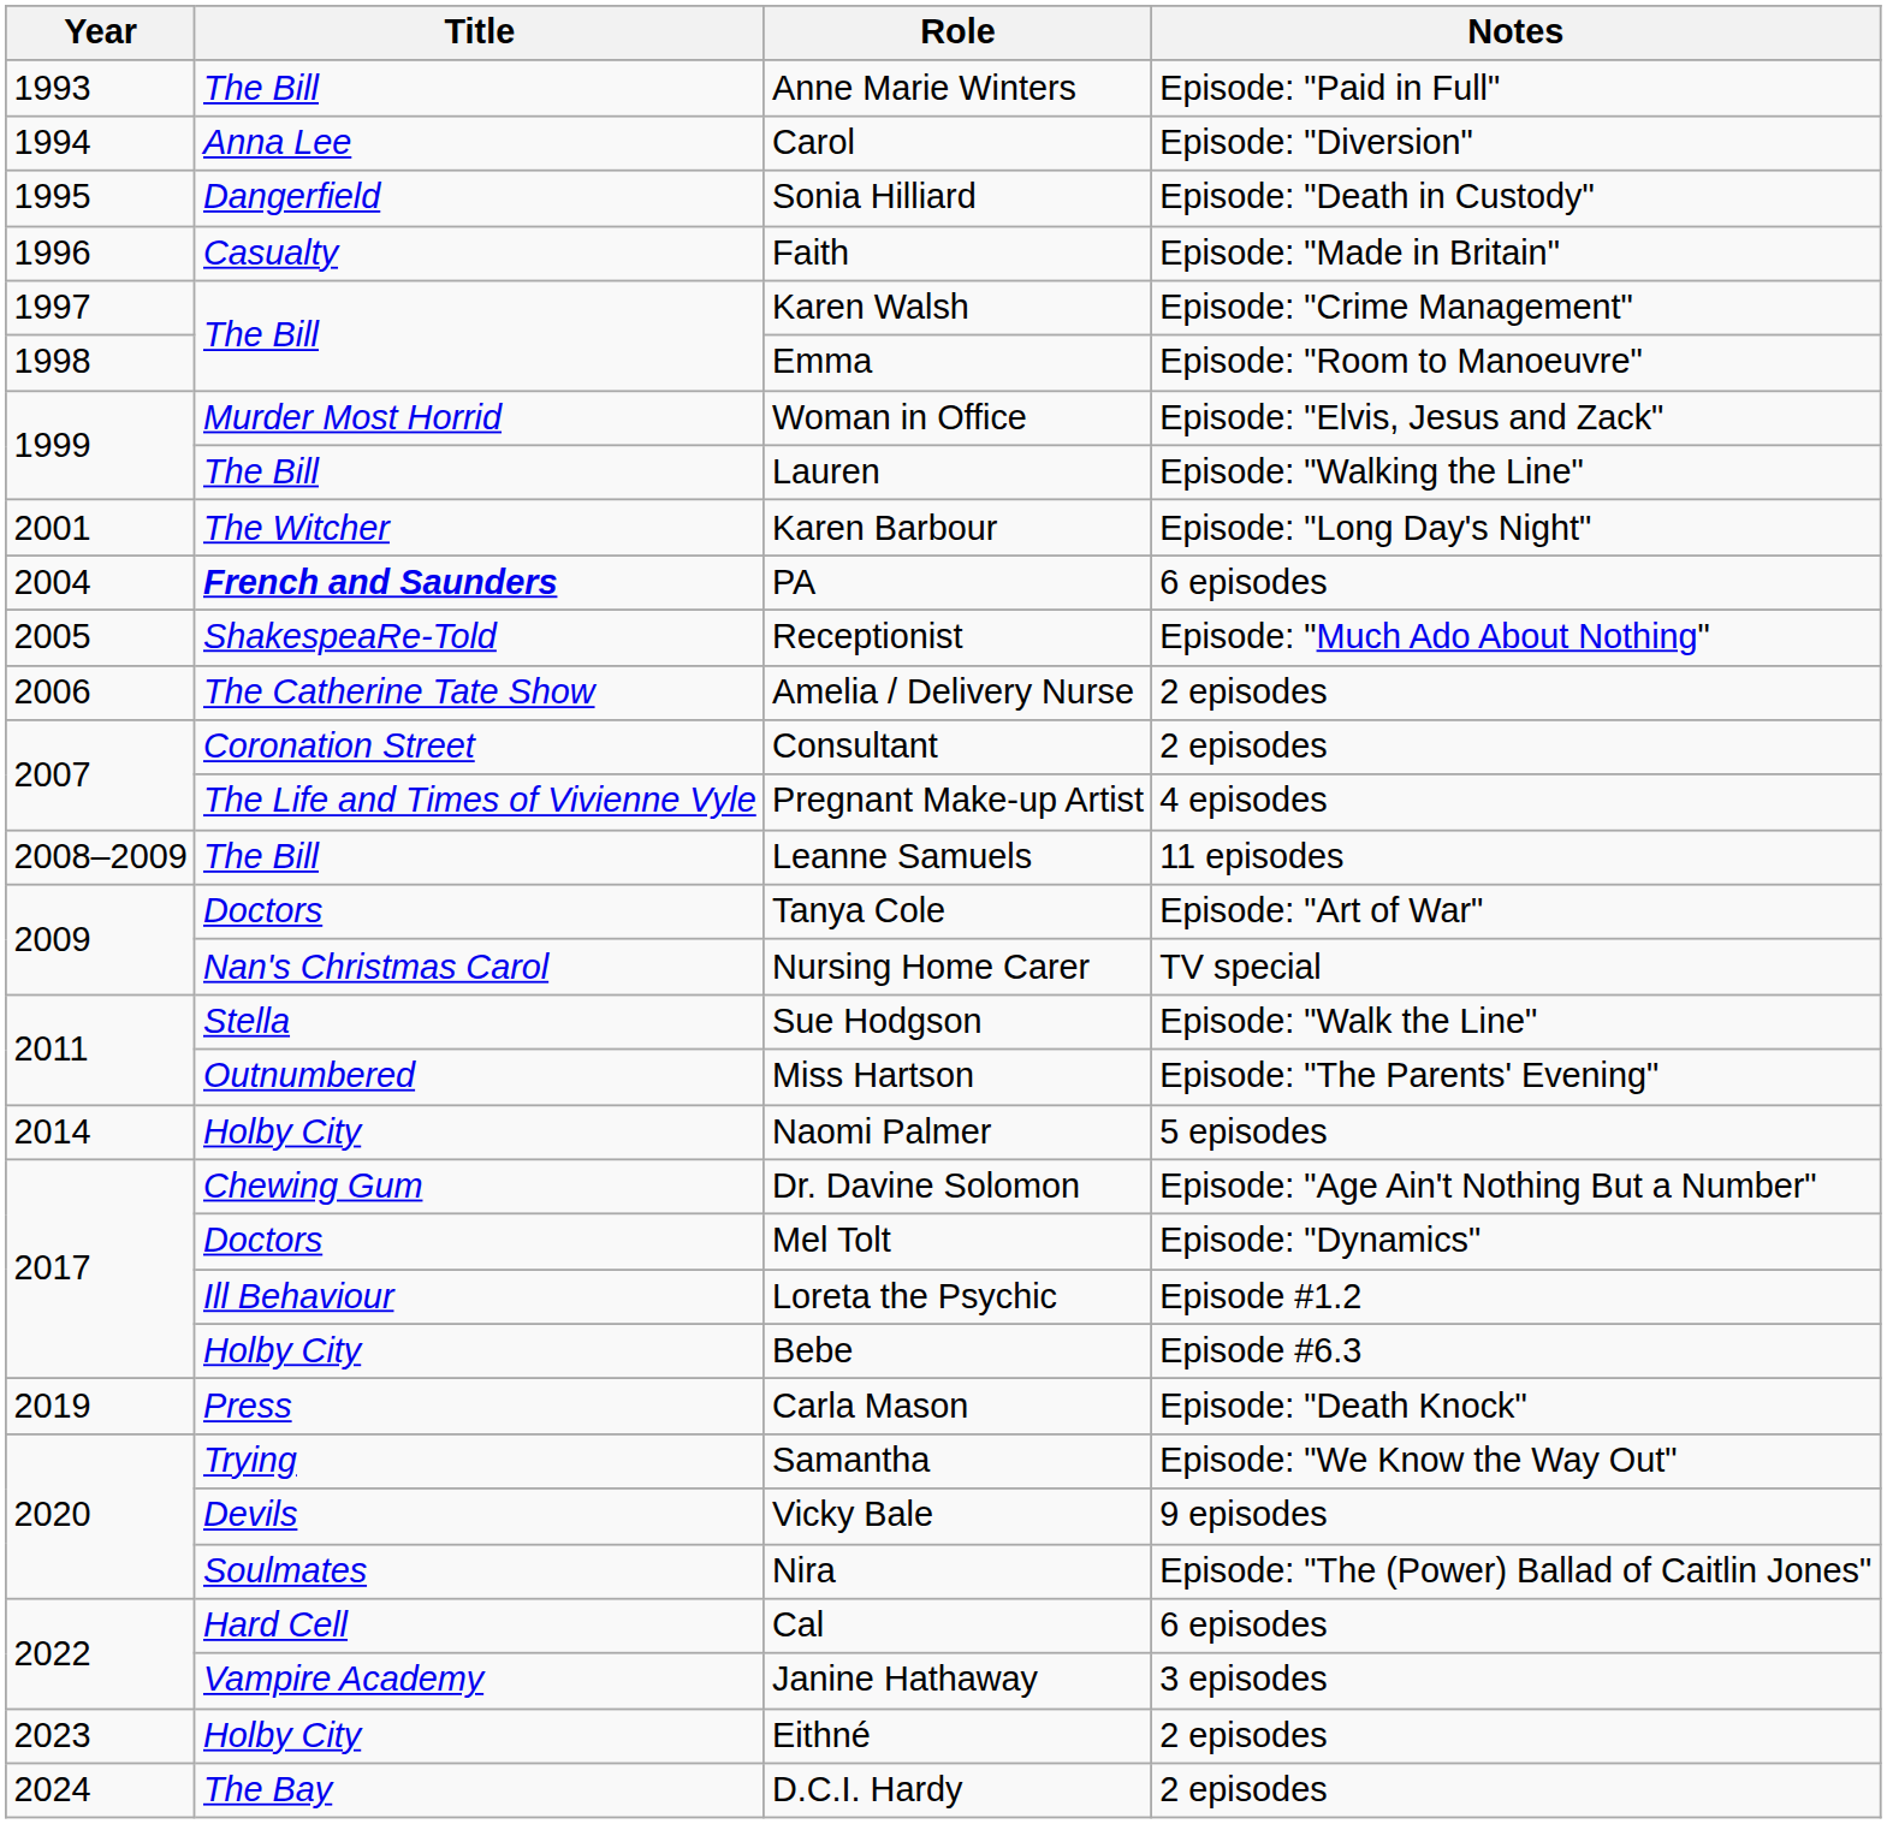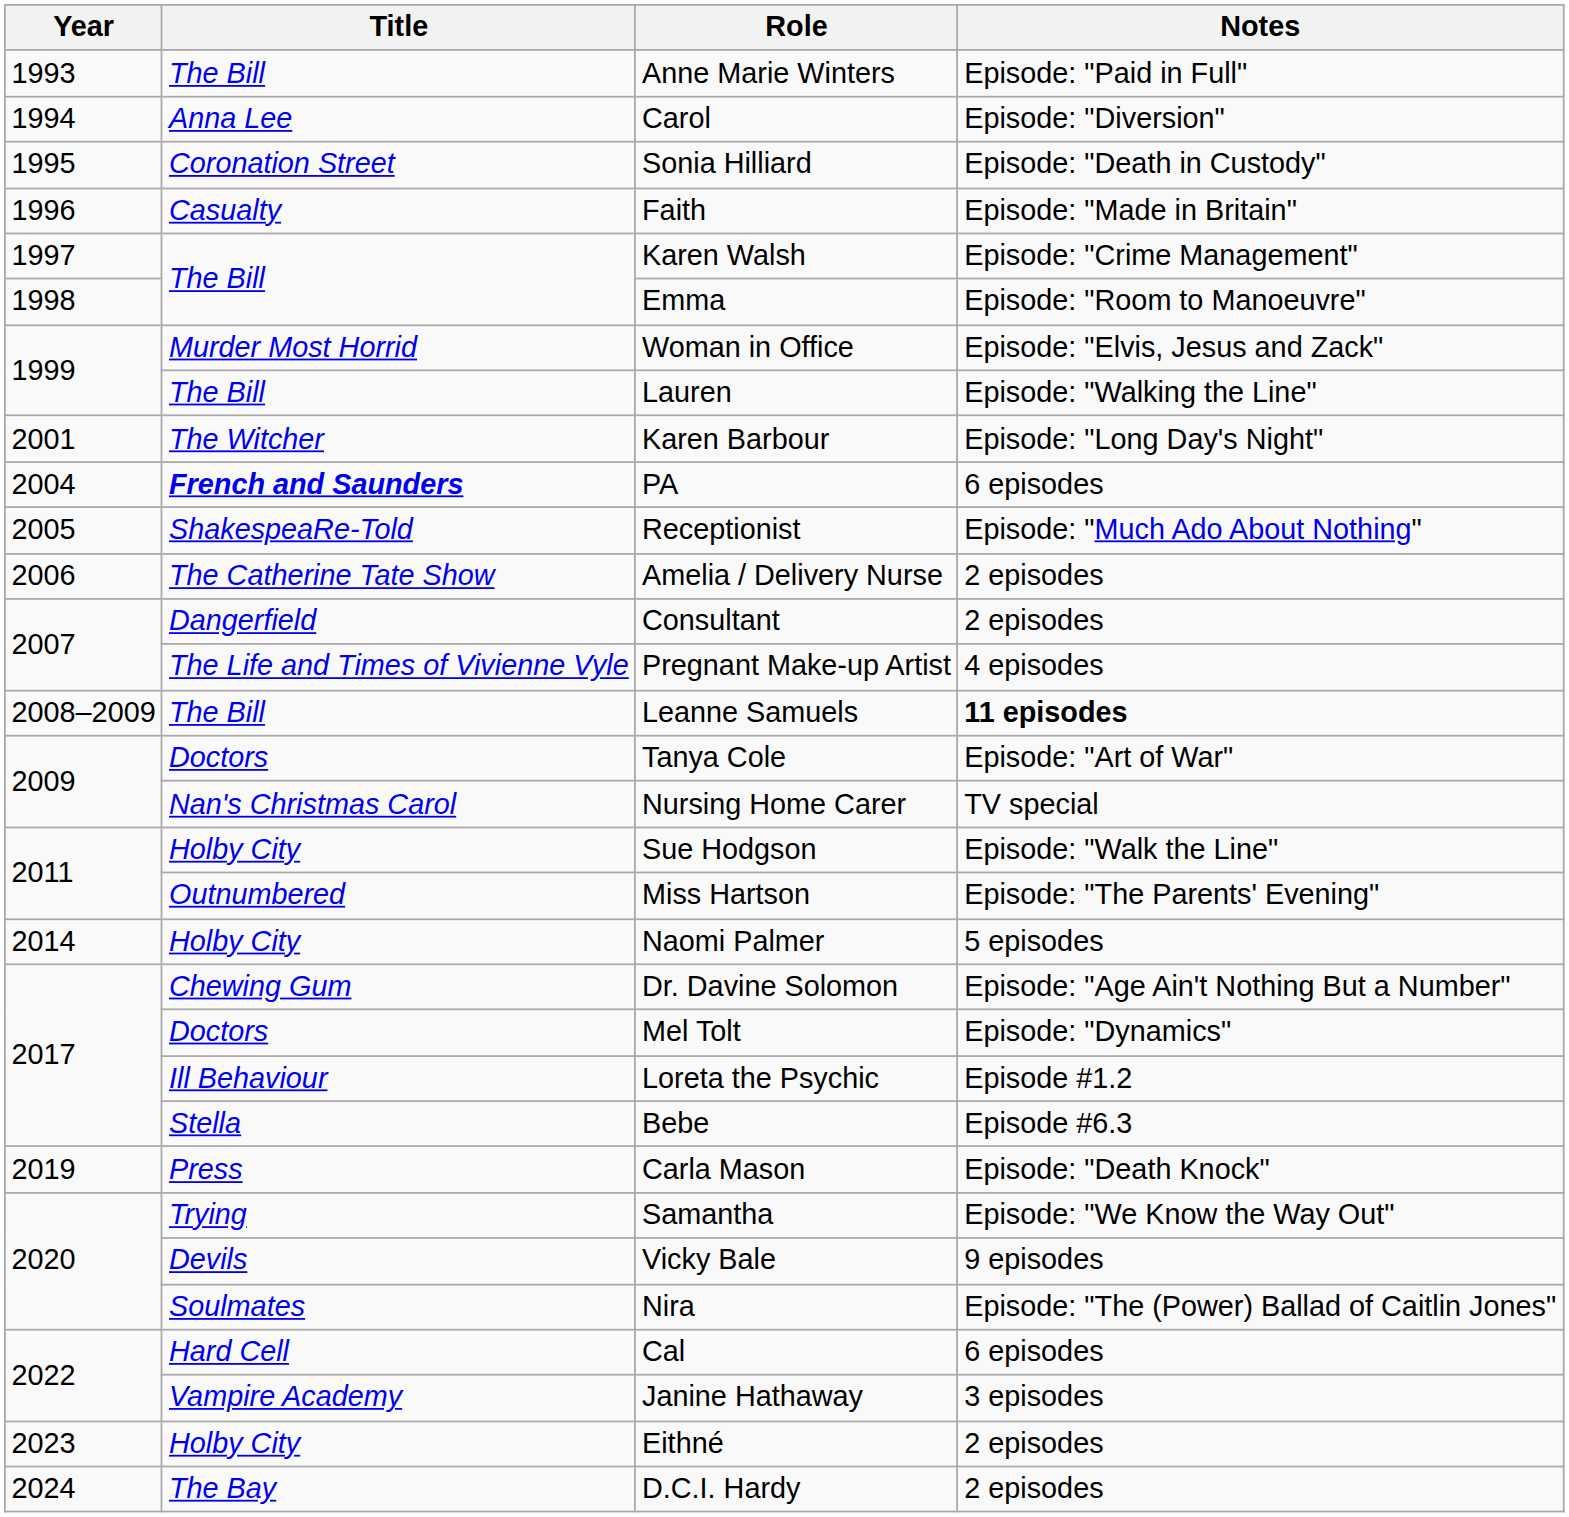Sonia Hilliard | Title: Dangerfield -> Coronation Street
Consultant | Title: Coronation Street -> Dangerfield
Leanne Samuels | Notes: normal -> bold
Sue Hodgson | Title: Stella -> Holby City
Bebe | Title: Holby City -> Stella
